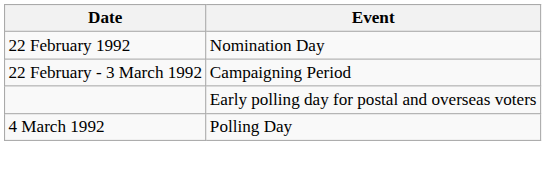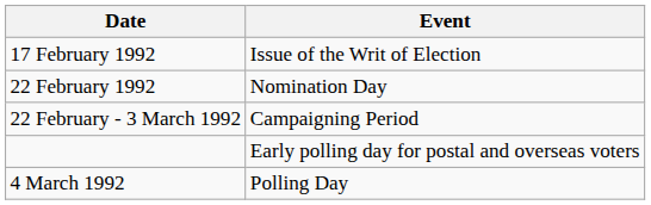+ row: 17 February 1992 | Issue of the Writ of Election
